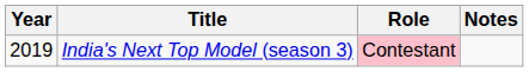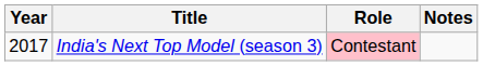India's Next Top Model (season 3) | Year: 2019 -> 2017
